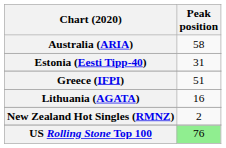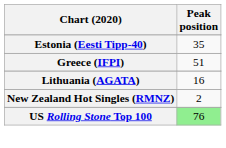- row: Australia (ARIA) | 58
Estonia (Eesti Tipp-40) | Peak position: 31 -> 35
